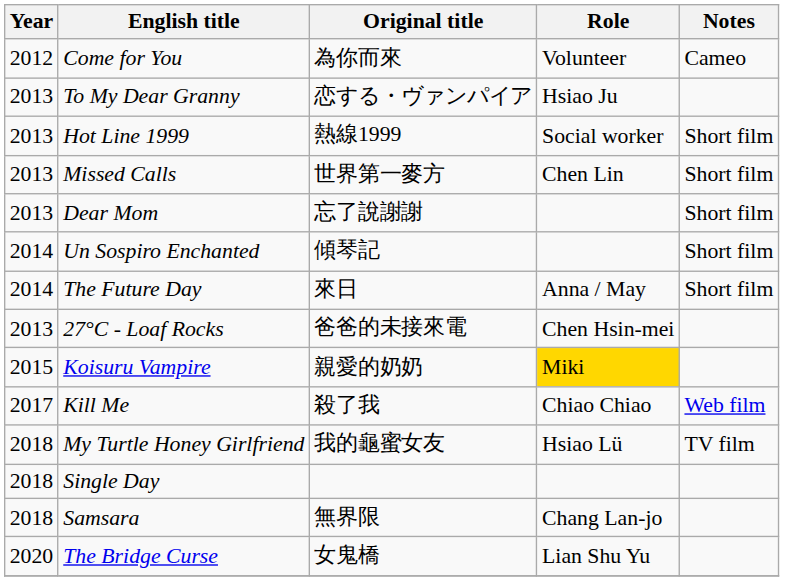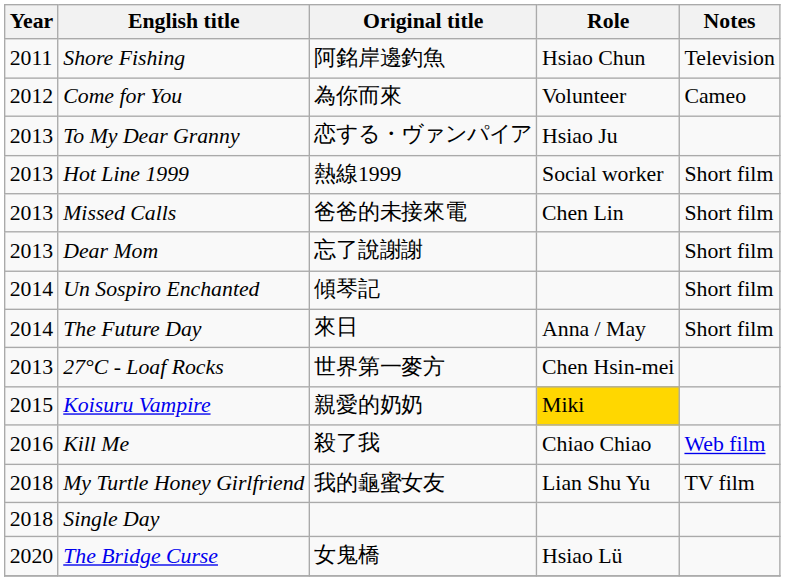+ row: 2011 | Shore Fishing | 阿銘岸邊釣魚 | Hsiao Chun | Television
Missed Calls | Original title: 世界第一麥方 -> 爸爸的未接來電
27°C - Loaf Rocks | Original title: 爸爸的未接來電 -> 世界第一麥方
Kill Me | Year: 2017 -> 2016
My Turtle Honey Girlfriend | Role: Hsiao Lü -> Lian Shu Yu
- row: 2018 | Samsara | 無界限 | Chang Lan-jo
The Bridge Curse | Role: Lian Shu Yu -> Hsiao Lü
